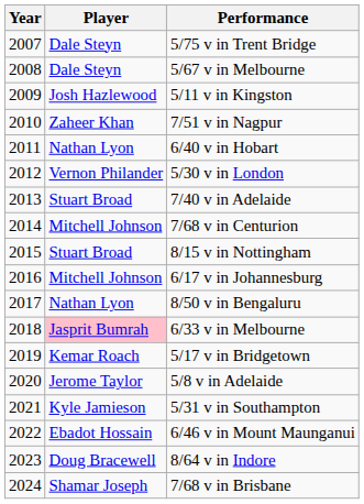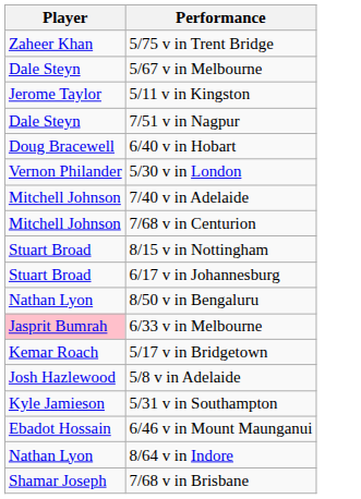- column: Year | 2007 | 2008 | 2009 | 2010 | 2011 | 2012 | 2013 | 2014 | 2015 | 2016 | 2017 | 2018 | 2019 | 2020 | 2021 | 2022 | 2023 | 2024
5/75 v in Trent Bridge | Player: Dale Steyn -> Zaheer Khan
5/11 v in Kingston | Player: Josh Hazlewood -> Jerome Taylor
7/51 v in Nagpur | Player: Zaheer Khan -> Dale Steyn
6/40 v in Hobart | Player: Nathan Lyon -> Doug Bracewell
7/40 v in Adelaide | Player: Stuart Broad -> Mitchell Johnson
6/17 v in Johannesburg | Player: Mitchell Johnson -> Stuart Broad
5/8 v in Adelaide | Player: Jerome Taylor -> Josh Hazlewood
8/64 v in Indore | Player: Doug Bracewell -> Nathan Lyon
